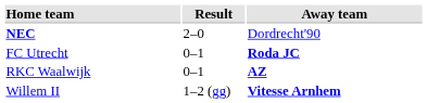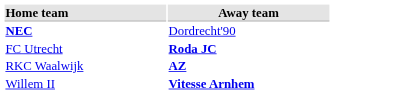- column: Result | 2–0 | 0–1 | 0–1 | 1–2 (gg)
